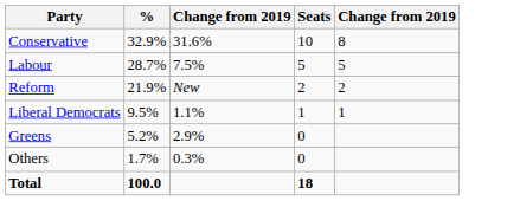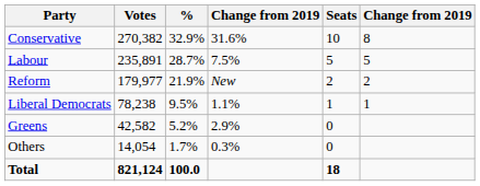+ column: Votes | 270,382 | 235,891 | 179,977 | 78,238 | 42,582 | 14,054 | 821,124
